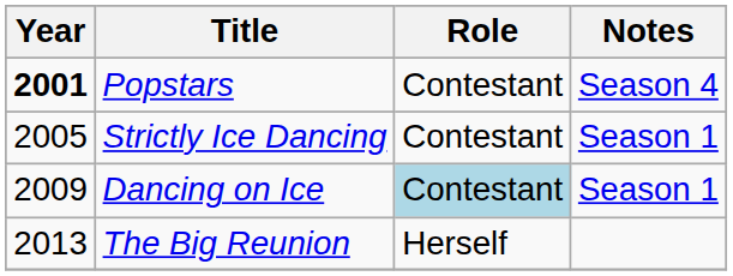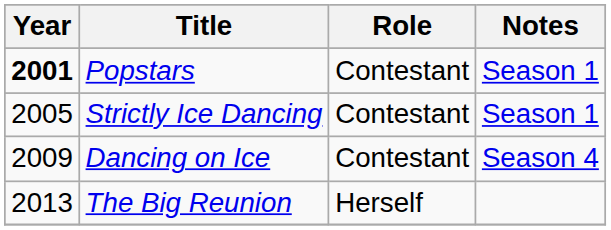Popstars | Notes: Season 4 -> Season 1
Dancing on Ice | Role: lightblue background -> no background
Dancing on Ice | Notes: Season 1 -> Season 4
